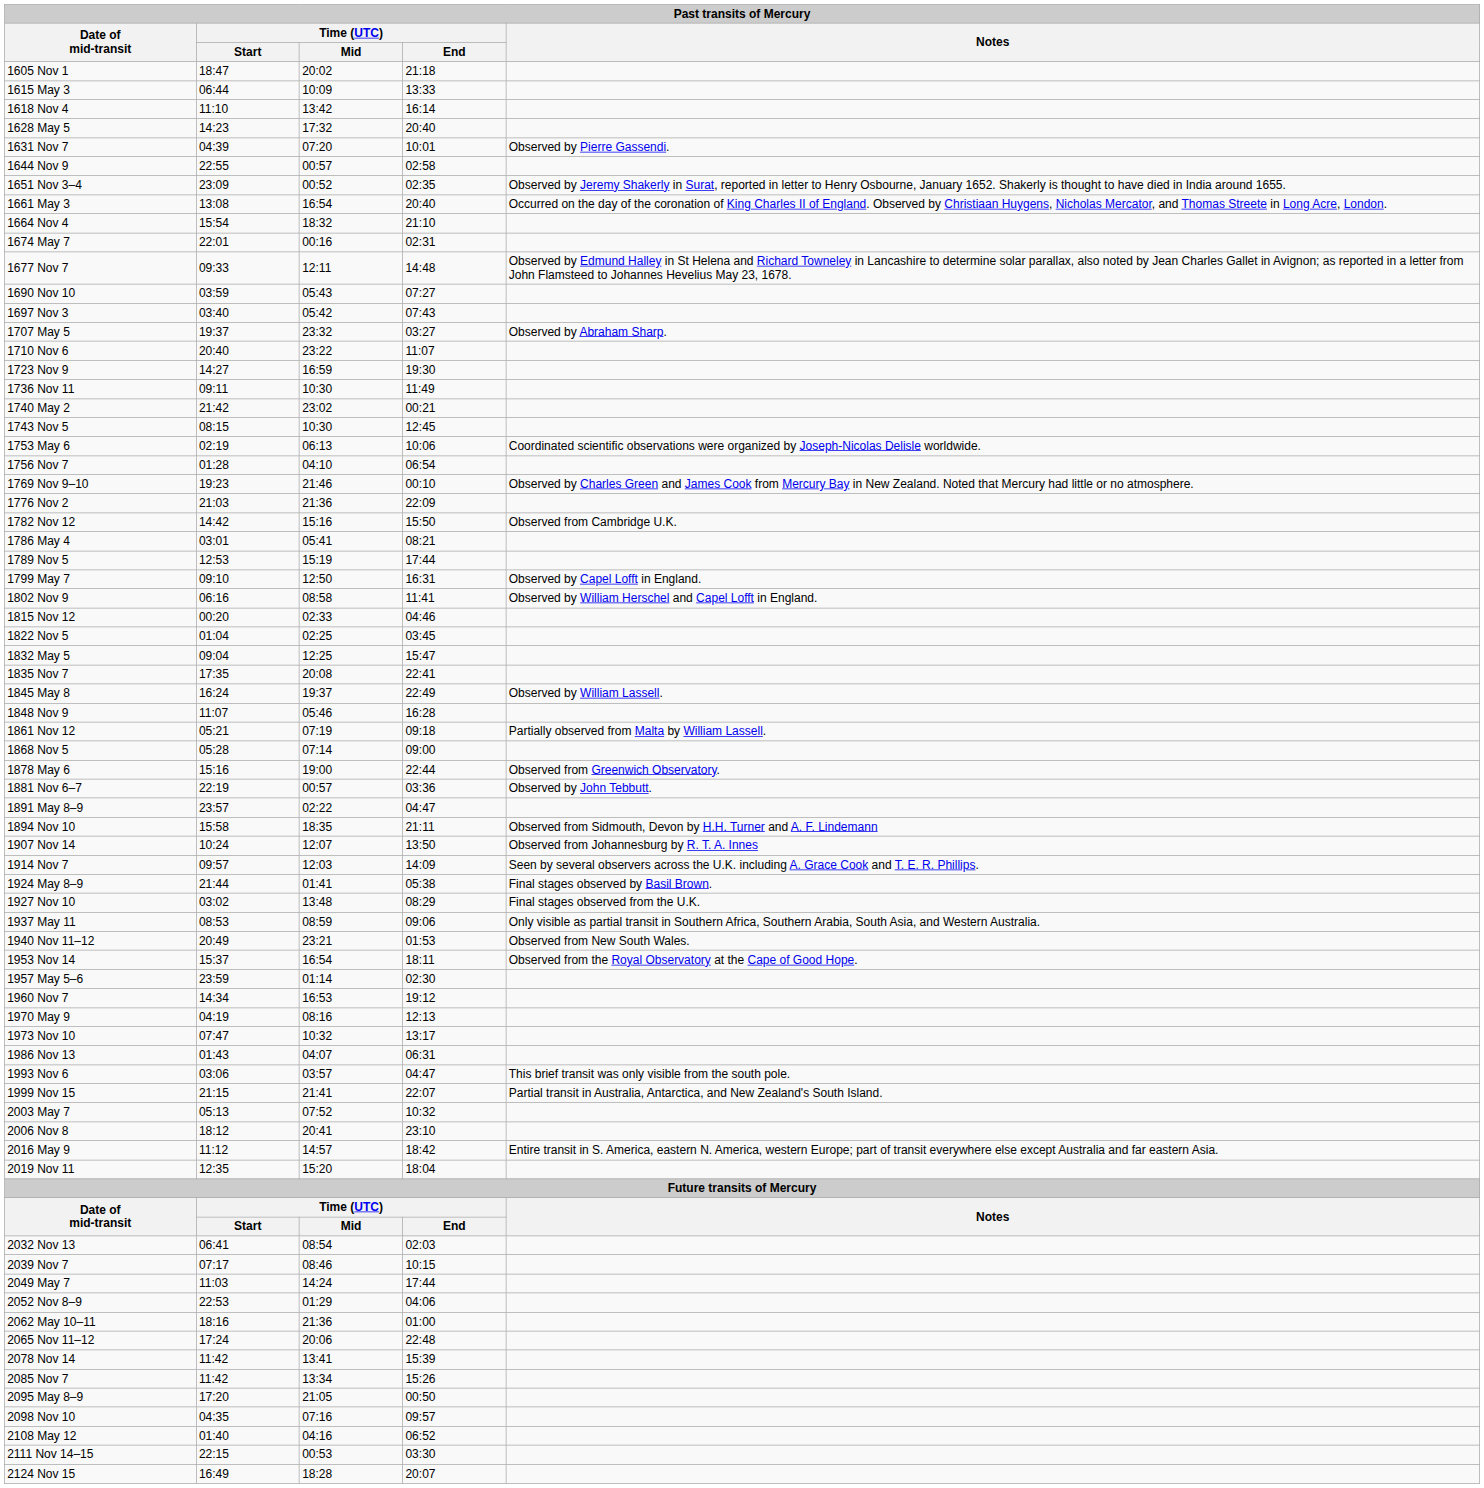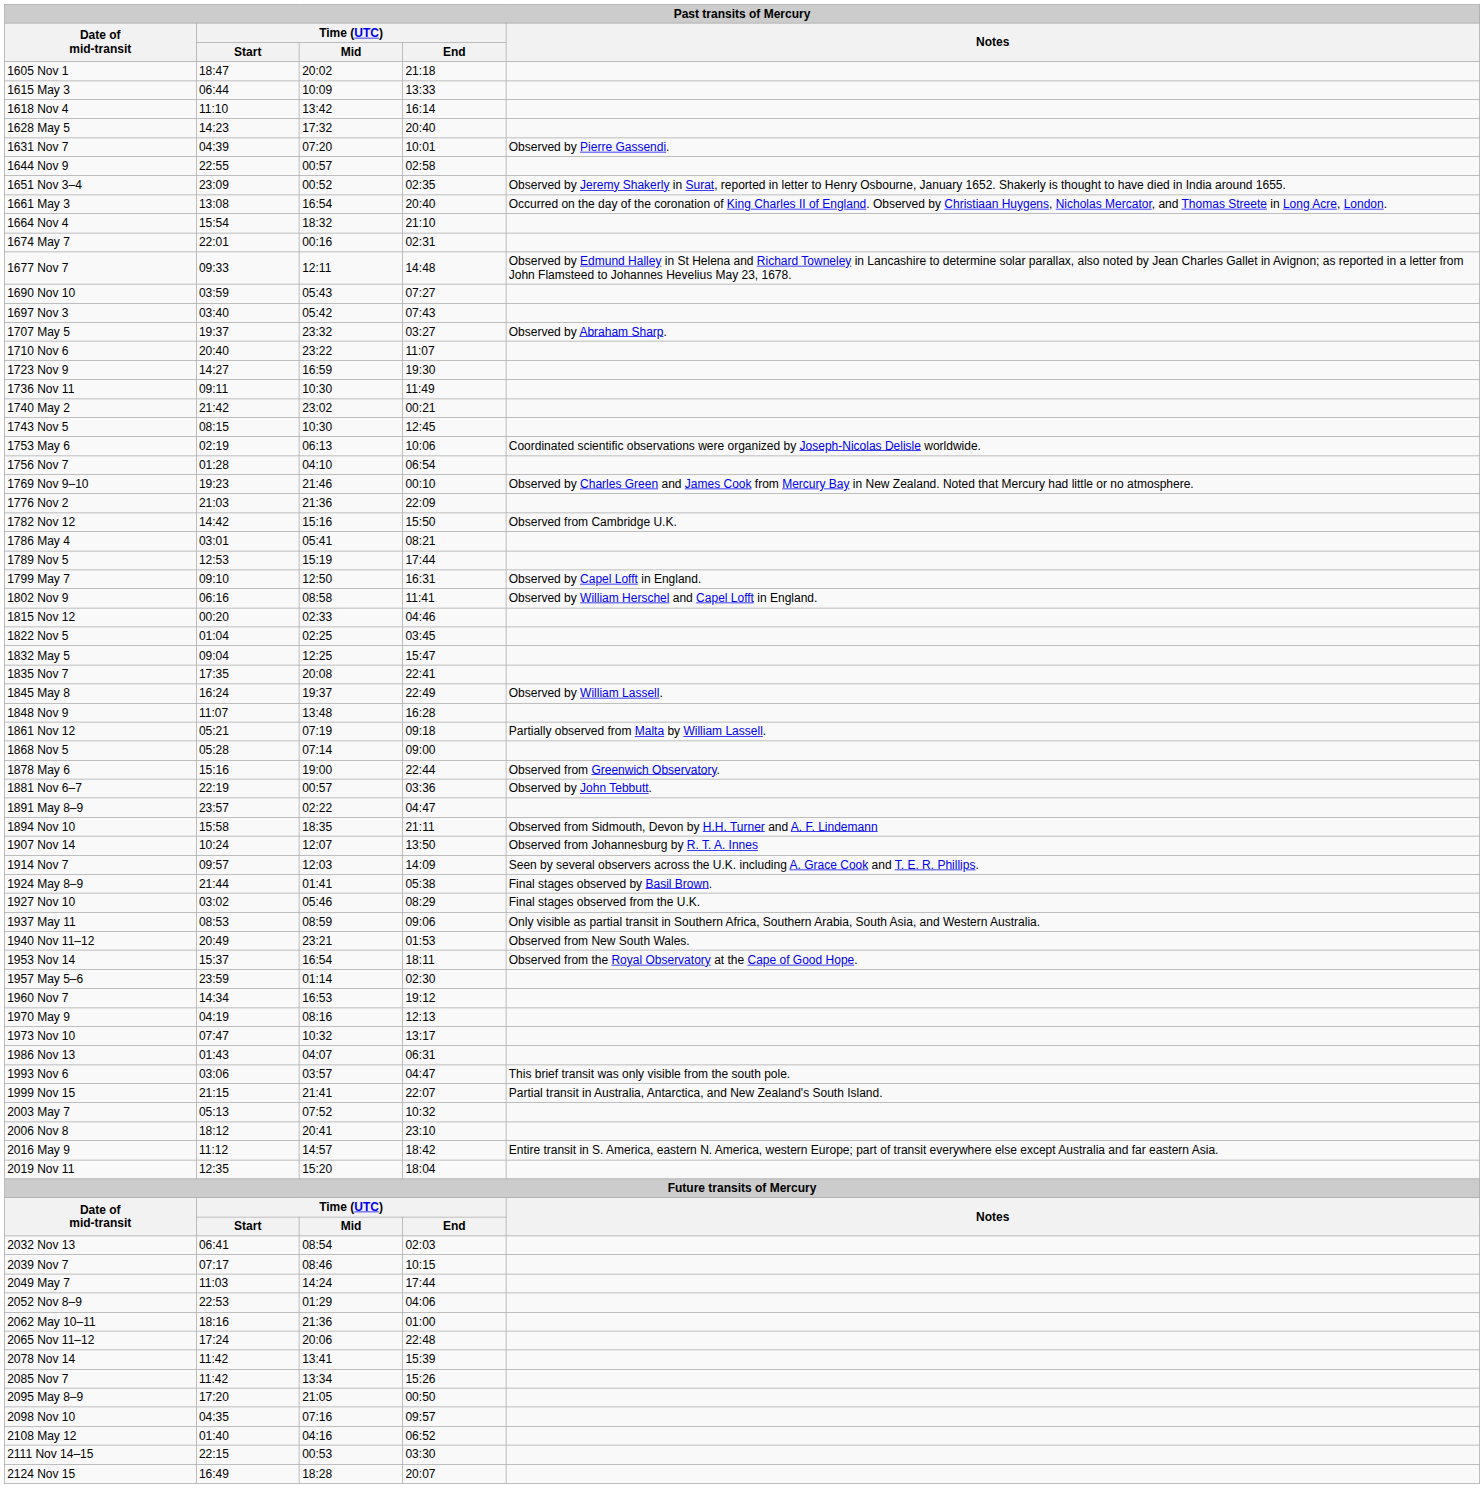1848 Nov 9 | Time (UTC) / Mid: 05:46 -> 13:48
1927 Nov 10 | Time (UTC) / Mid: 13:48 -> 05:46
